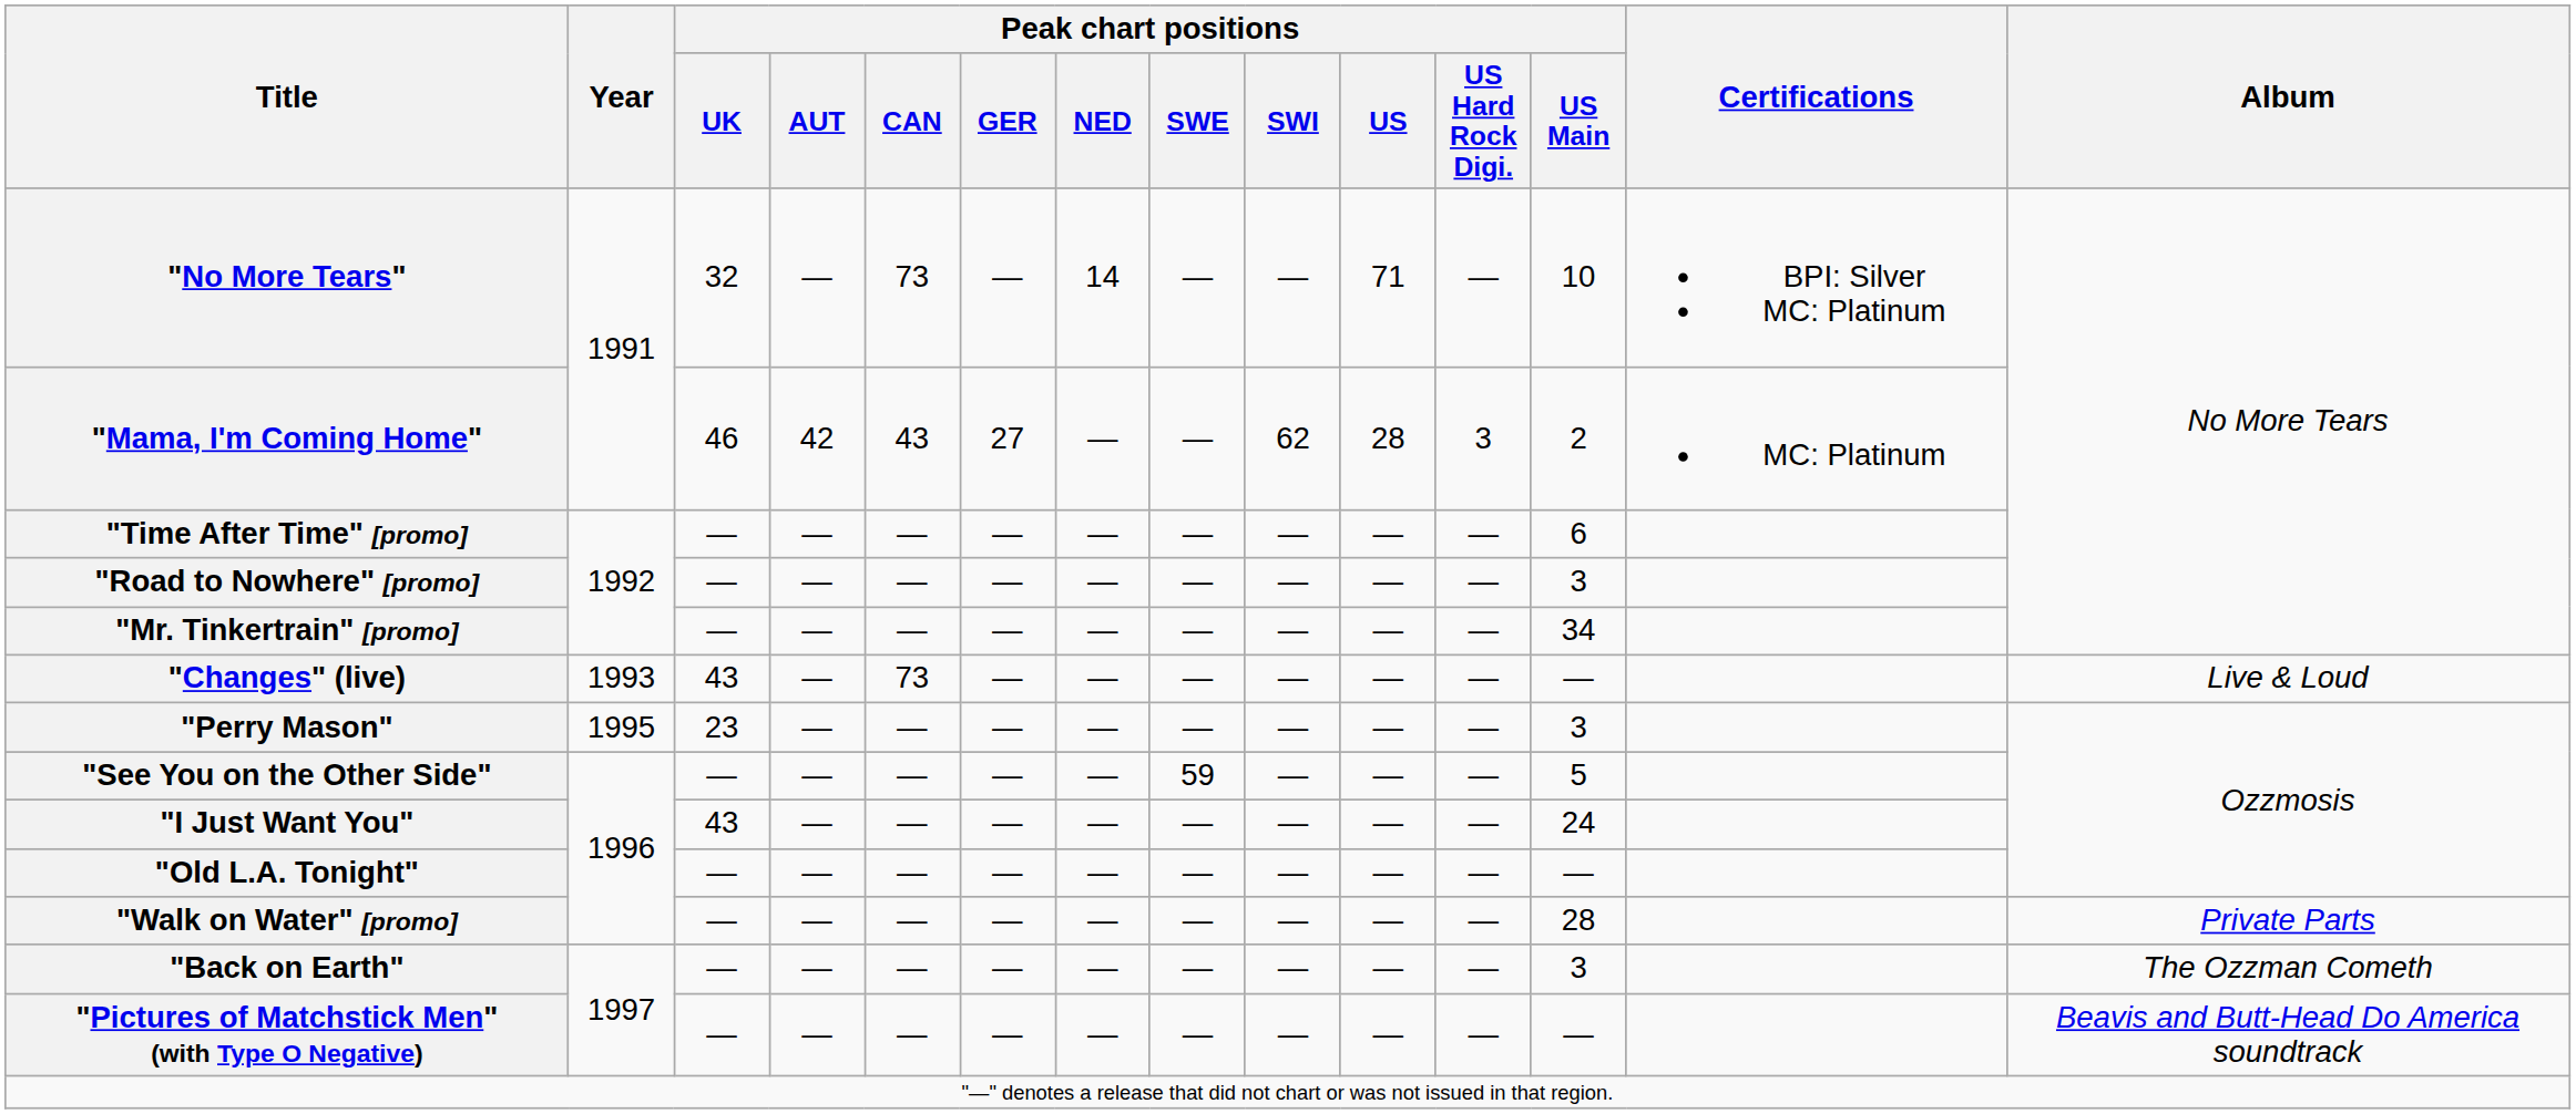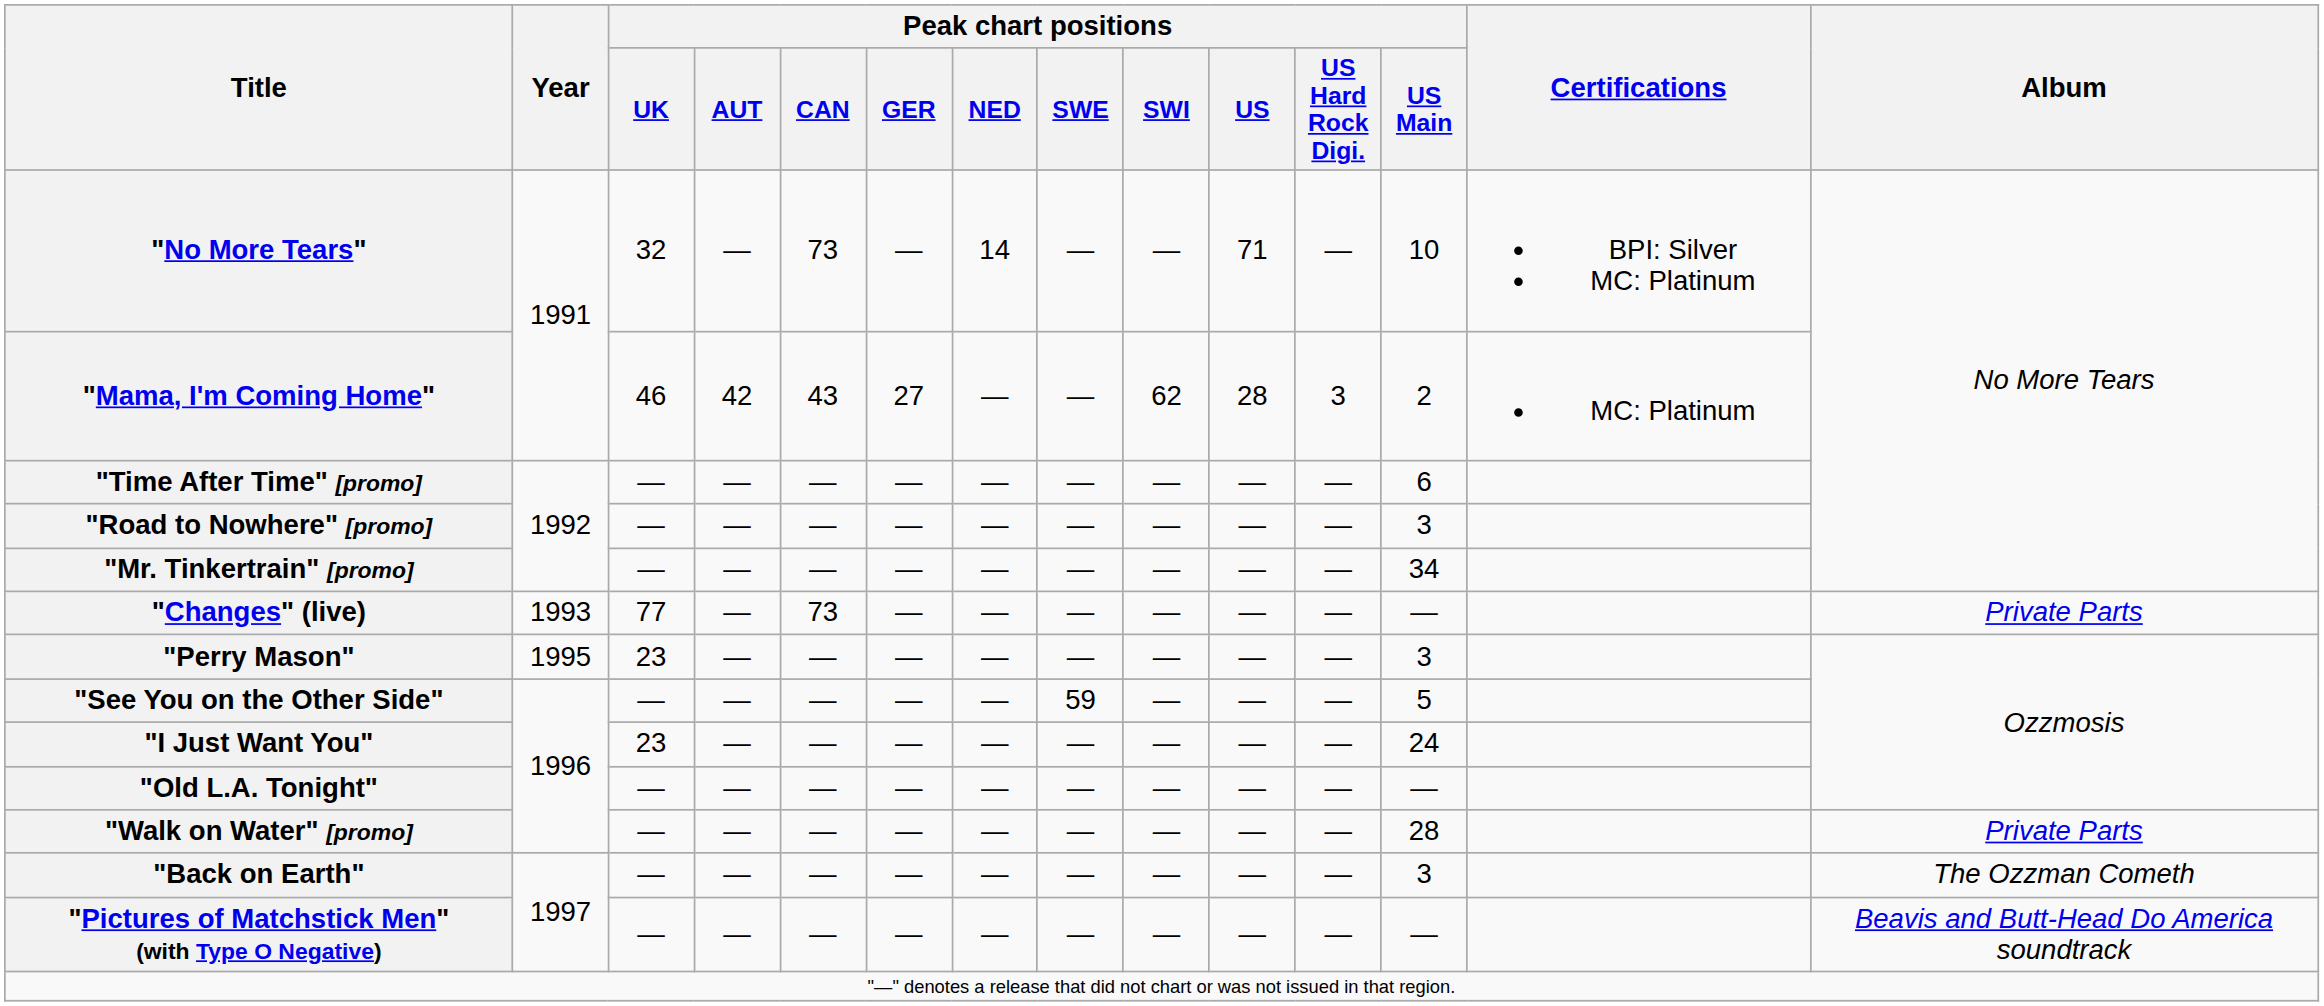"Changes" (live) | Peak chart positions / UK: 43 -> 77
"Changes" (live) | Album: Live & Loud -> Private Parts
"I Just Want You" | Peak chart positions / UK: 43 -> 23
